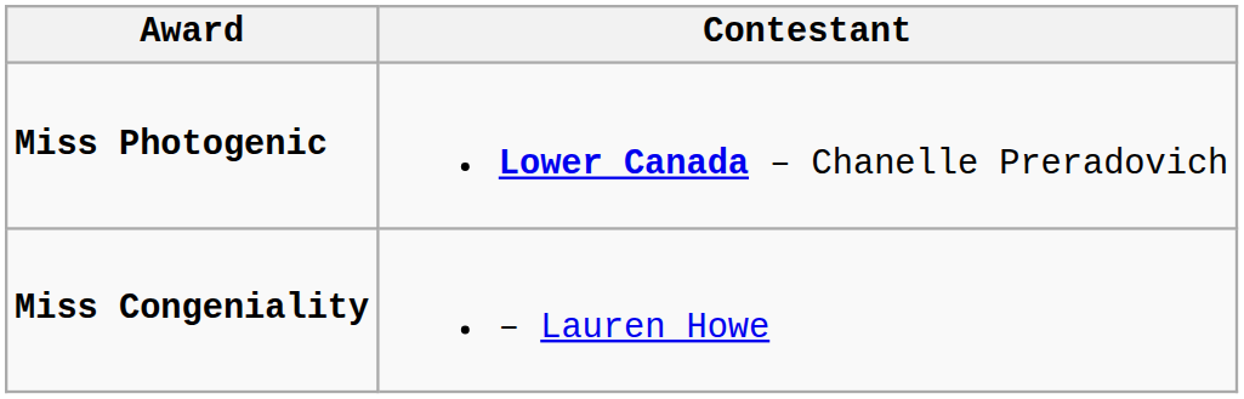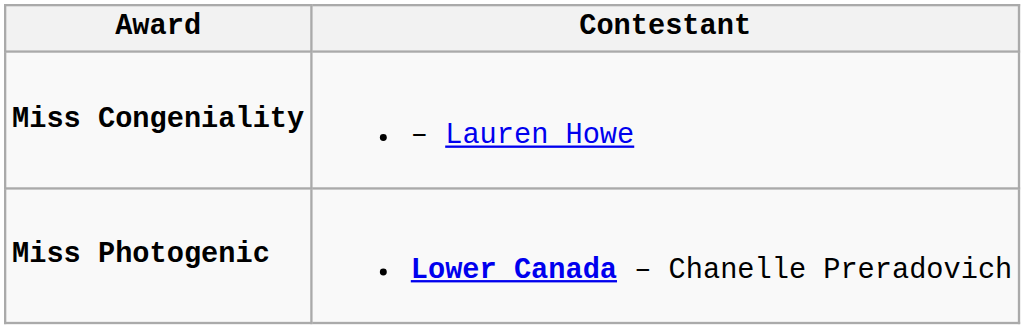rows swapped: Miss Congeniality <-> Miss Photogenic
